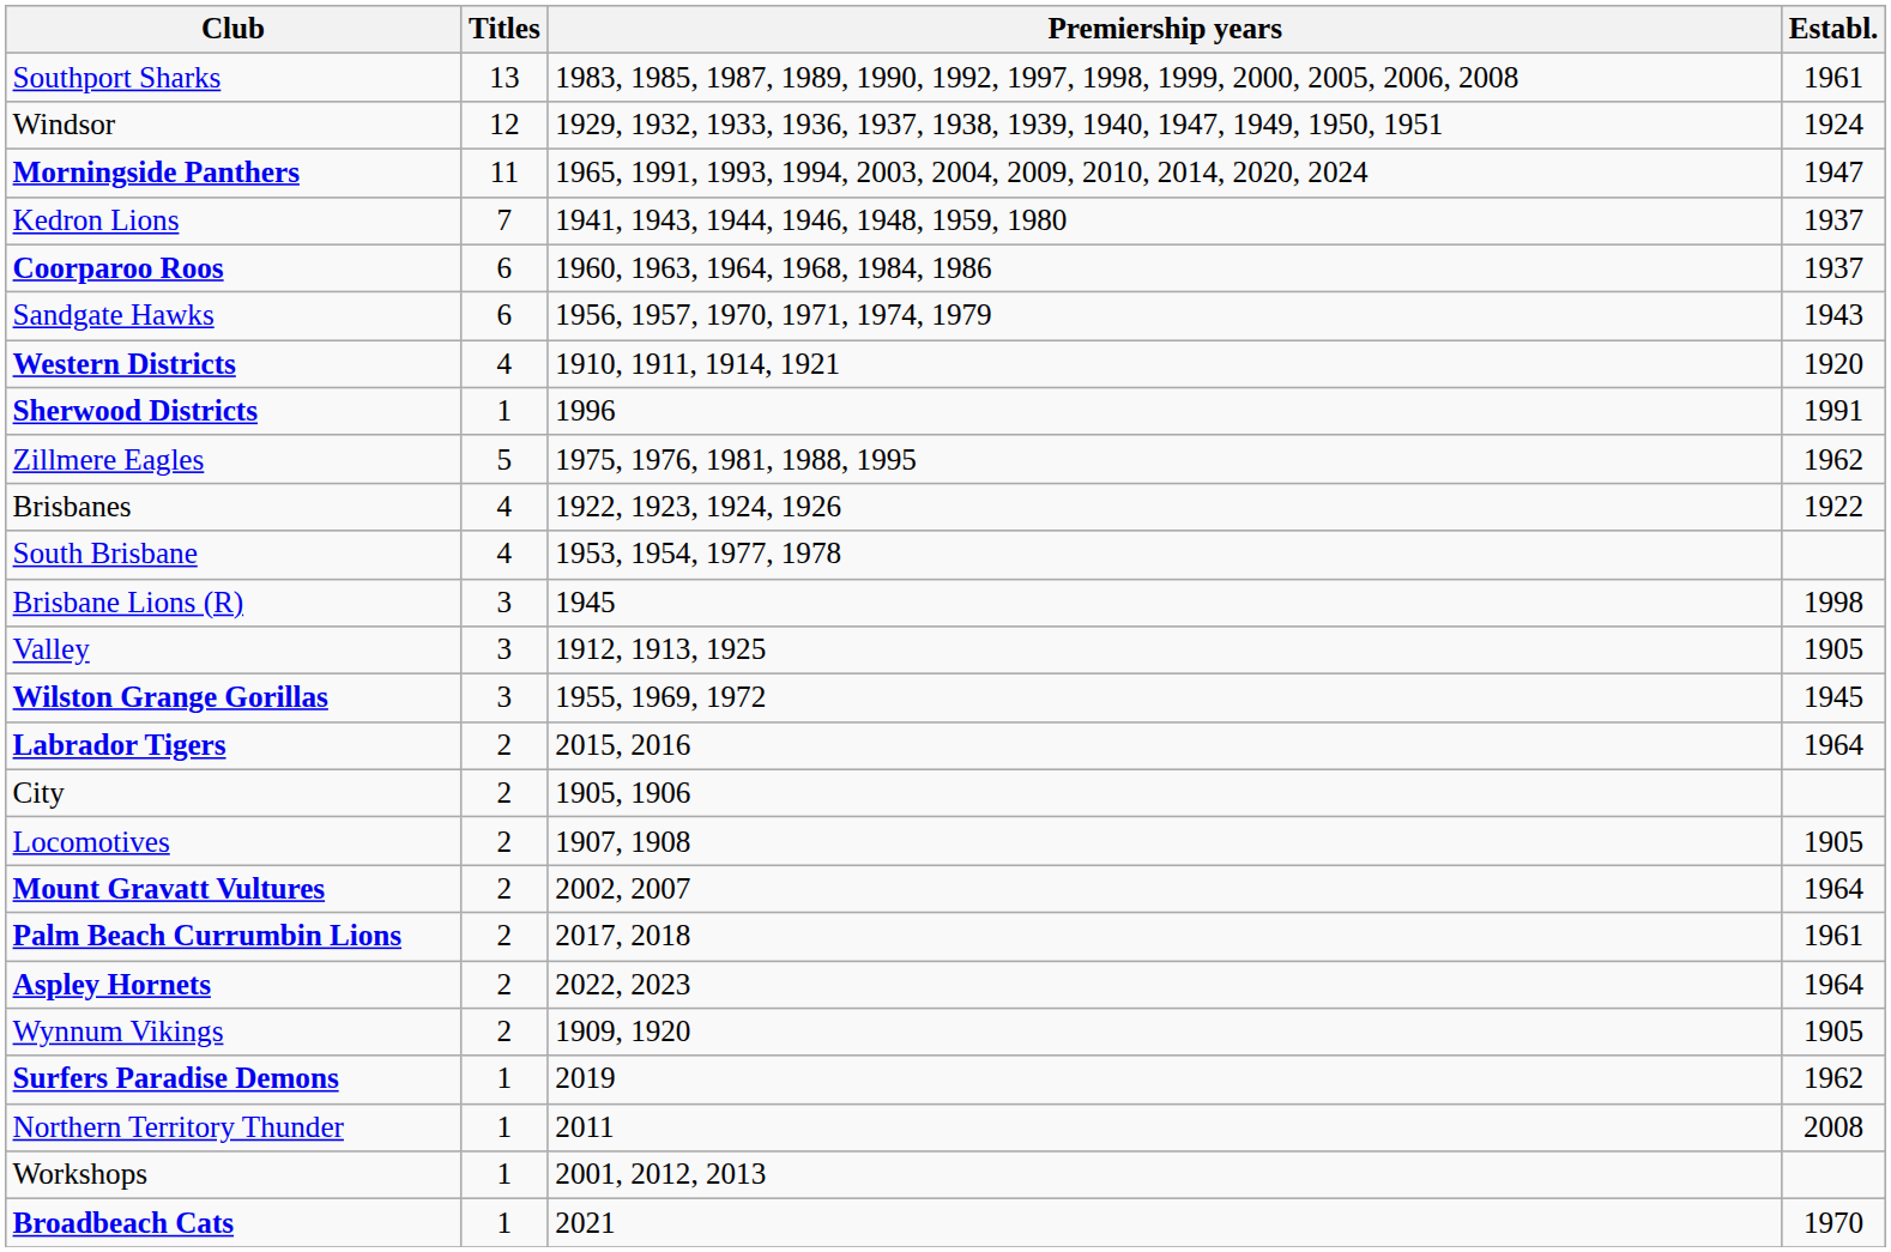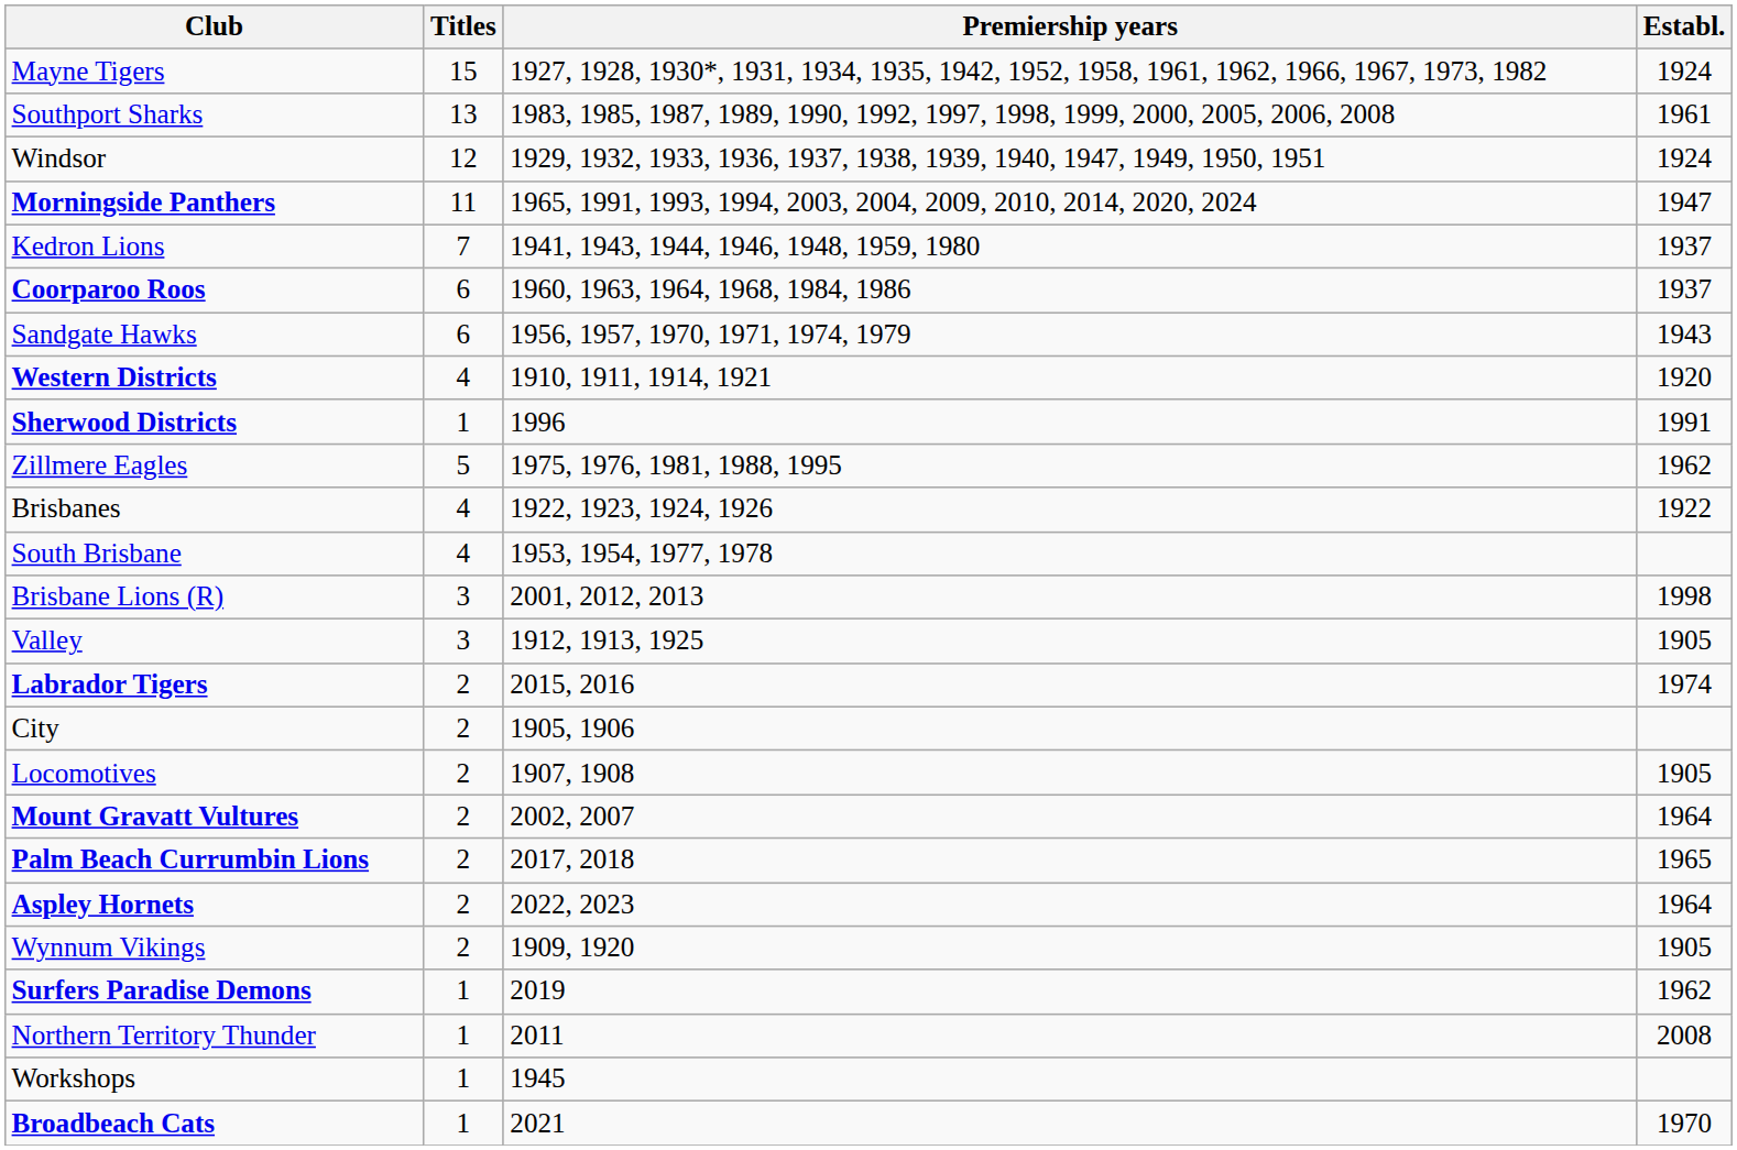+ row: Mayne Tigers | 15 | 1927, 1928, 1930*, 1931, 1934, 1935, 1942, 1952, 1958, 1961, 1962, 1966, 1967, 1973, 1982 | 1924
Brisbane Lions (R) | Premiership years: 1945 -> 2001, 2012, 2013
- row: Wilston Grange Gorillas | 3 | 1955, 1969, 1972 | 1945
Labrador Tigers | Establ.: 1964 -> 1974
Palm Beach Currumbin Lions | Establ.: 1961 -> 1965
Workshops | Premiership years: 2001, 2012, 2013 -> 1945
